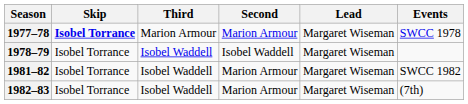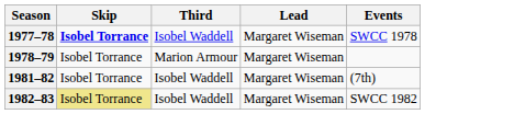- column: Second | Marion Armour | Isobel Waddell | Marion Armour | Marion Armour
1977–78 | Third: Marion Armour -> Isobel Waddell
1978–79 | Third: Isobel Waddell -> Marion Armour
1981–82 | Events: SWCC 1982 -> (7th)
1982–83 | Skip: no background -> khaki background
1982–83 | Events: (7th) -> SWCC 1982
